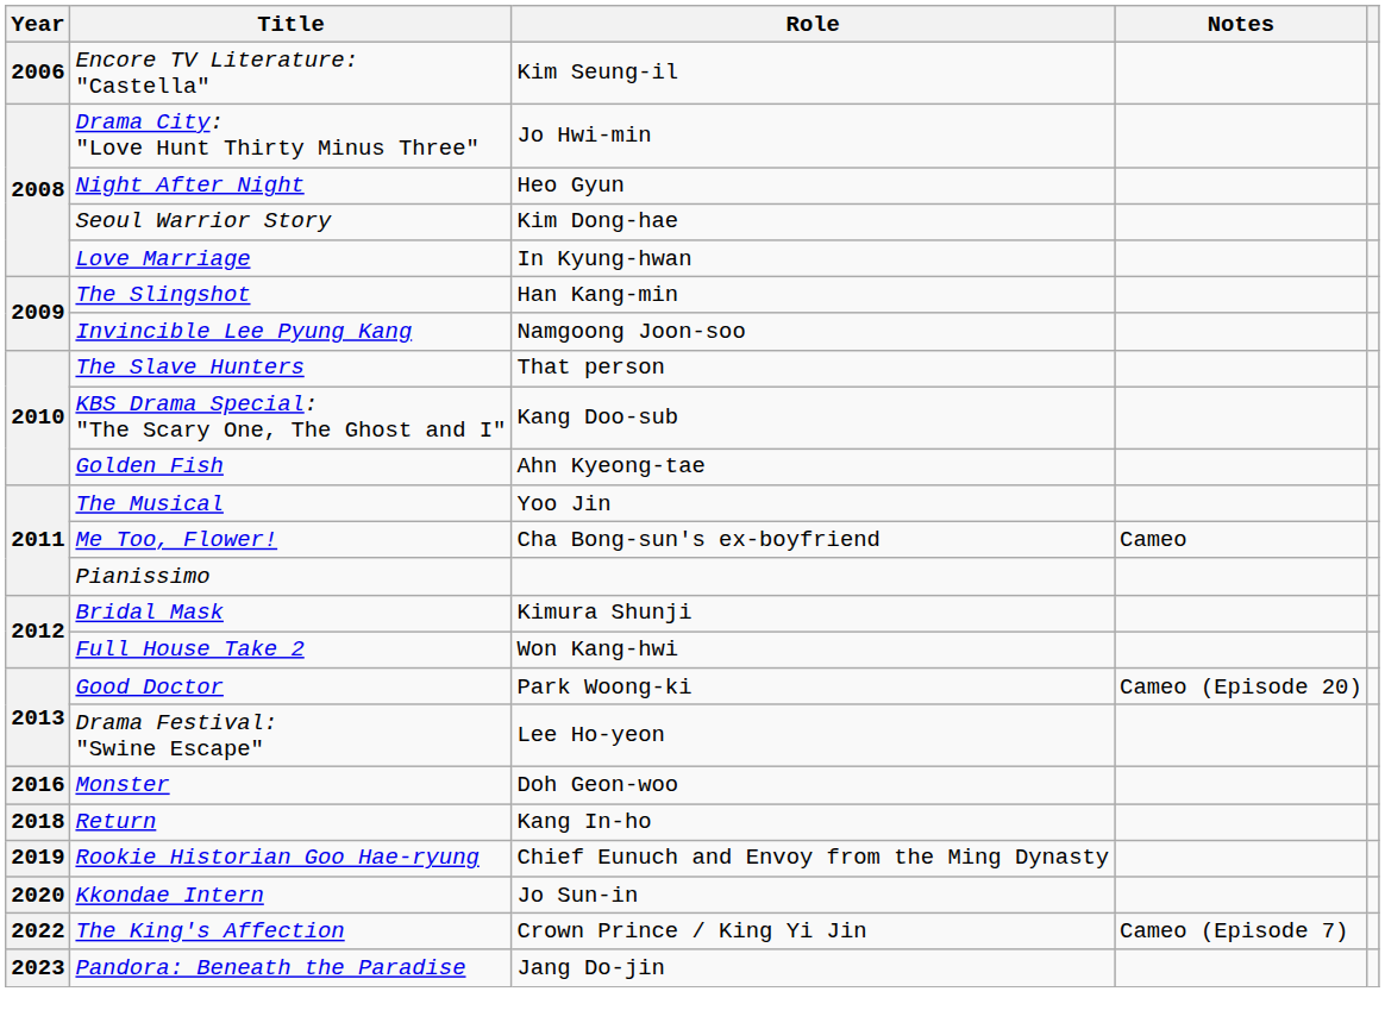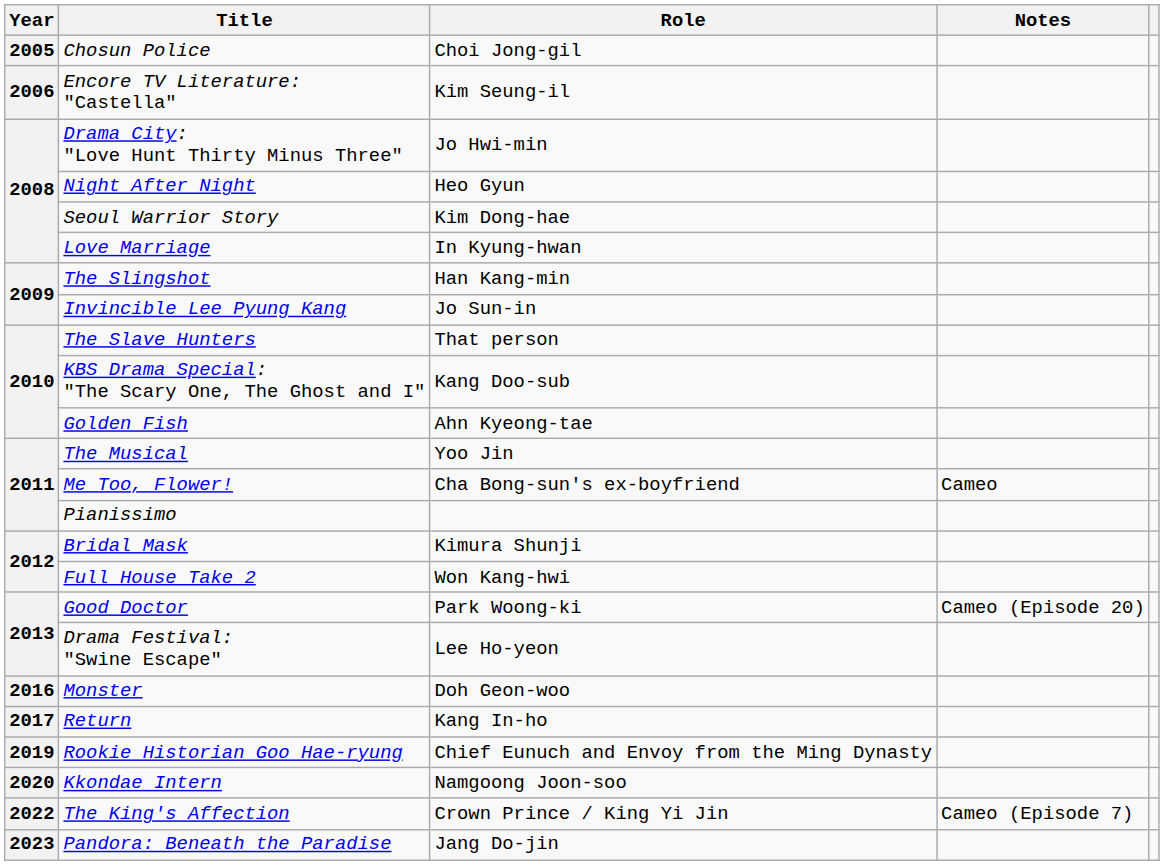+ row: 2005 | Chosun Police | Choi Jong-gil
Invincible Lee Pyung Kang | Role: Namgoong Joon-soo -> Jo Sun-in
Return | Year: 2018 -> 2017
Kkondae Intern | Role: Jo Sun-in -> Namgoong Joon-soo
